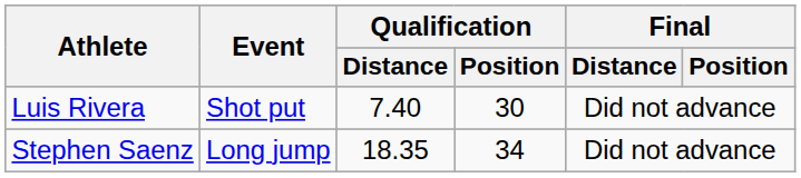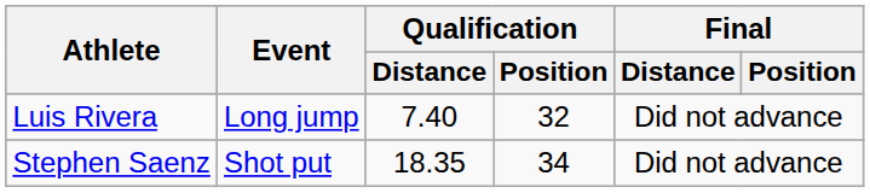Luis Rivera | Event: Shot put -> Long jump
Luis Rivera | Qualification / Position: 30 -> 32
Stephen Saenz | Event: Long jump -> Shot put
